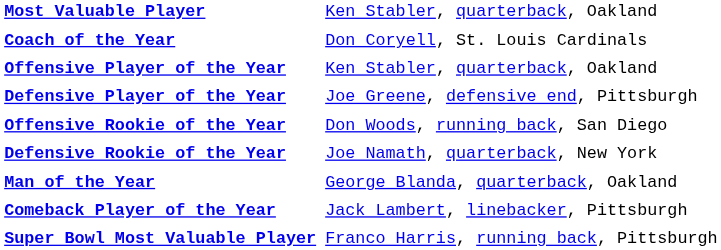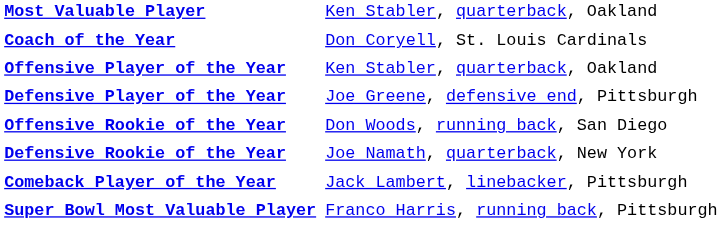- row: Man of the Year | George Blanda, quarterback, Oakland
